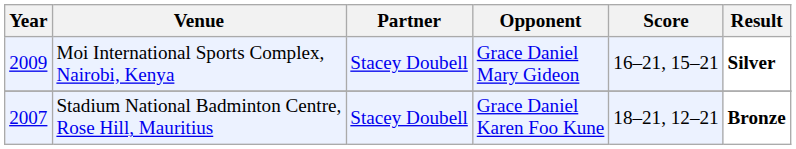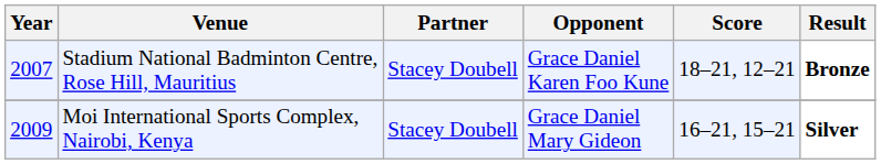rows swapped: Moi International Sports Complex, Nairobi, Kenya <-> Stadium National Badminton Centre, Rose Hill, Mauritius
